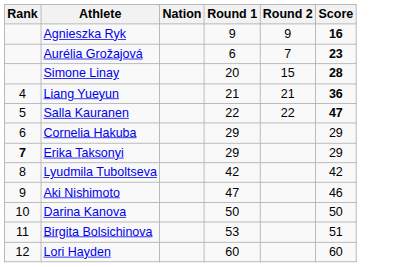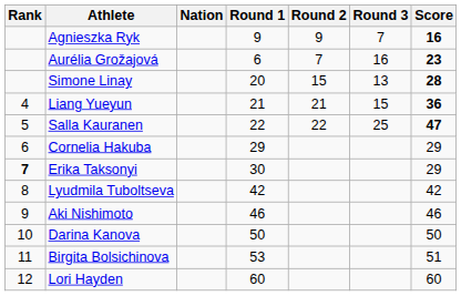+ column: Round 3 | 7 | 16 | 13 | 15 | 25
Erika Taksonyi | Round 1: 29 -> 30
Aki Nishimoto | Round 1: 47 -> 46
